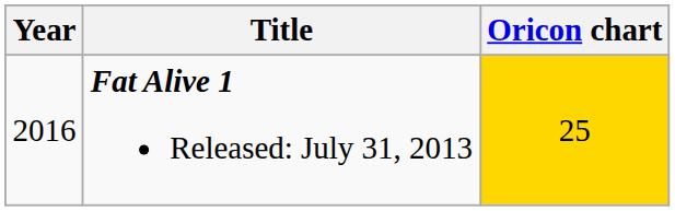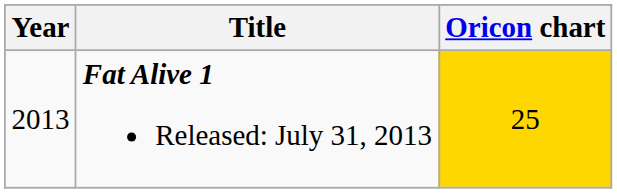Fat Alive 1 Released: July 31, 2013 | Year: 2016 -> 2013
